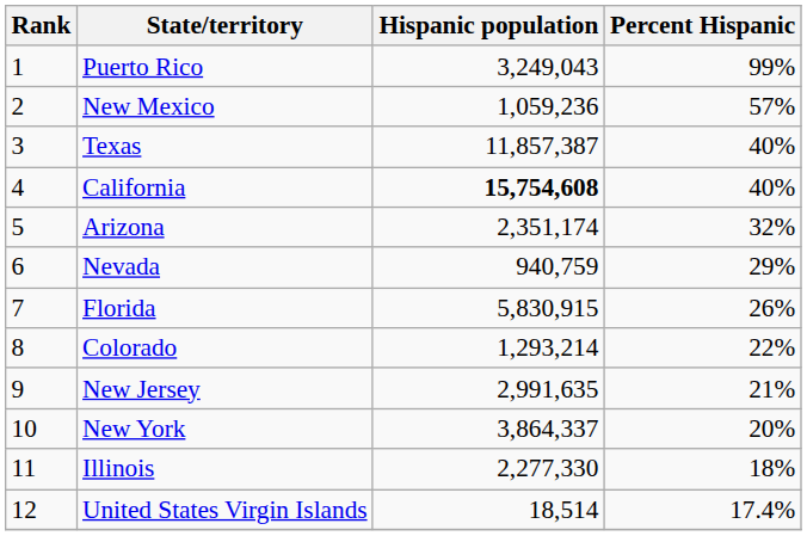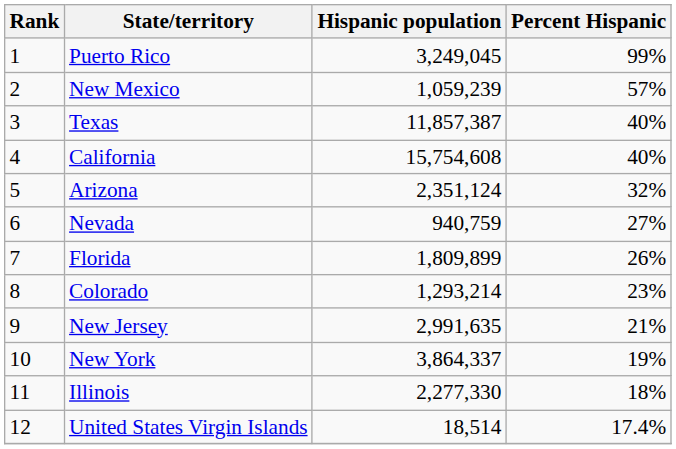Puerto Rico | Hispanic population: 3,249,043 -> 3,249,045
New Mexico | Hispanic population: 1,059,236 -> 1,059,239
California | Hispanic population: bold -> normal
Arizona | Hispanic population: 2,351,174 -> 2,351,124
Nevada | Percent Hispanic: 29% -> 27%
Florida | Hispanic population: 5,830,915 -> 1,809,899
Colorado | Percent Hispanic: 22% -> 23%
New York | Percent Hispanic: 20% -> 19%
